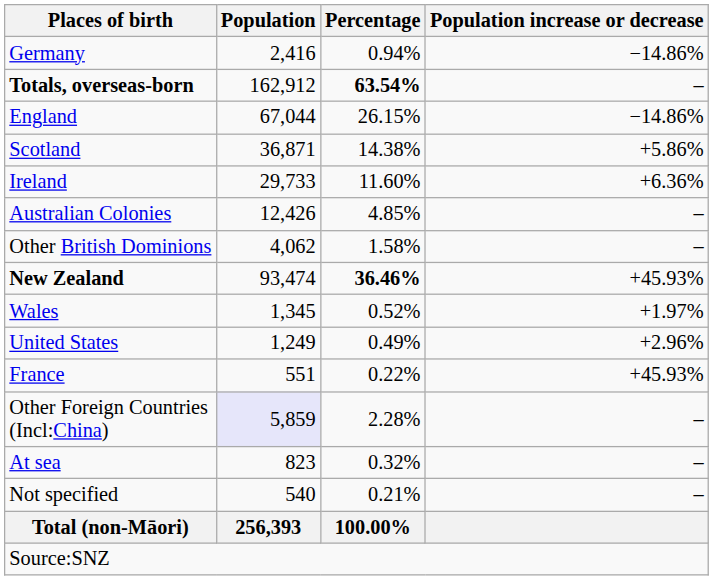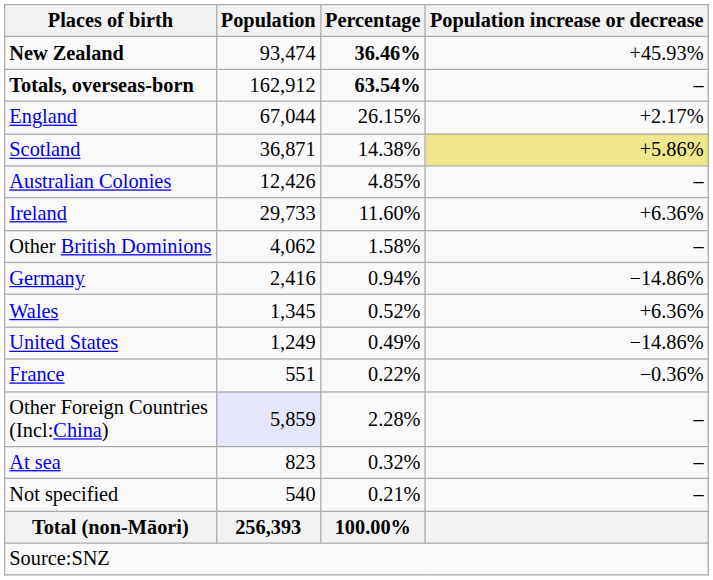rows swapped: New Zealand <-> Germany
England | Population increase or decrease: −14.86% -> +2.17%
Scotland | Population increase or decrease: no background -> khaki background
rows swapped: Ireland <-> Australian Colonies
Wales | Population increase or decrease: +1.97% -> +6.36%
United States | Population increase or decrease: +2.96% -> −14.86%
France | Population increase or decrease: +45.93% -> −0.36%
